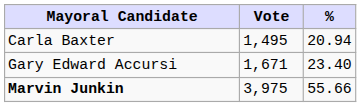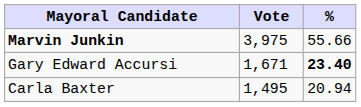rows swapped: Marvin Junkin <-> Carla Baxter
Gary Edward Accursi | %: normal -> bold
